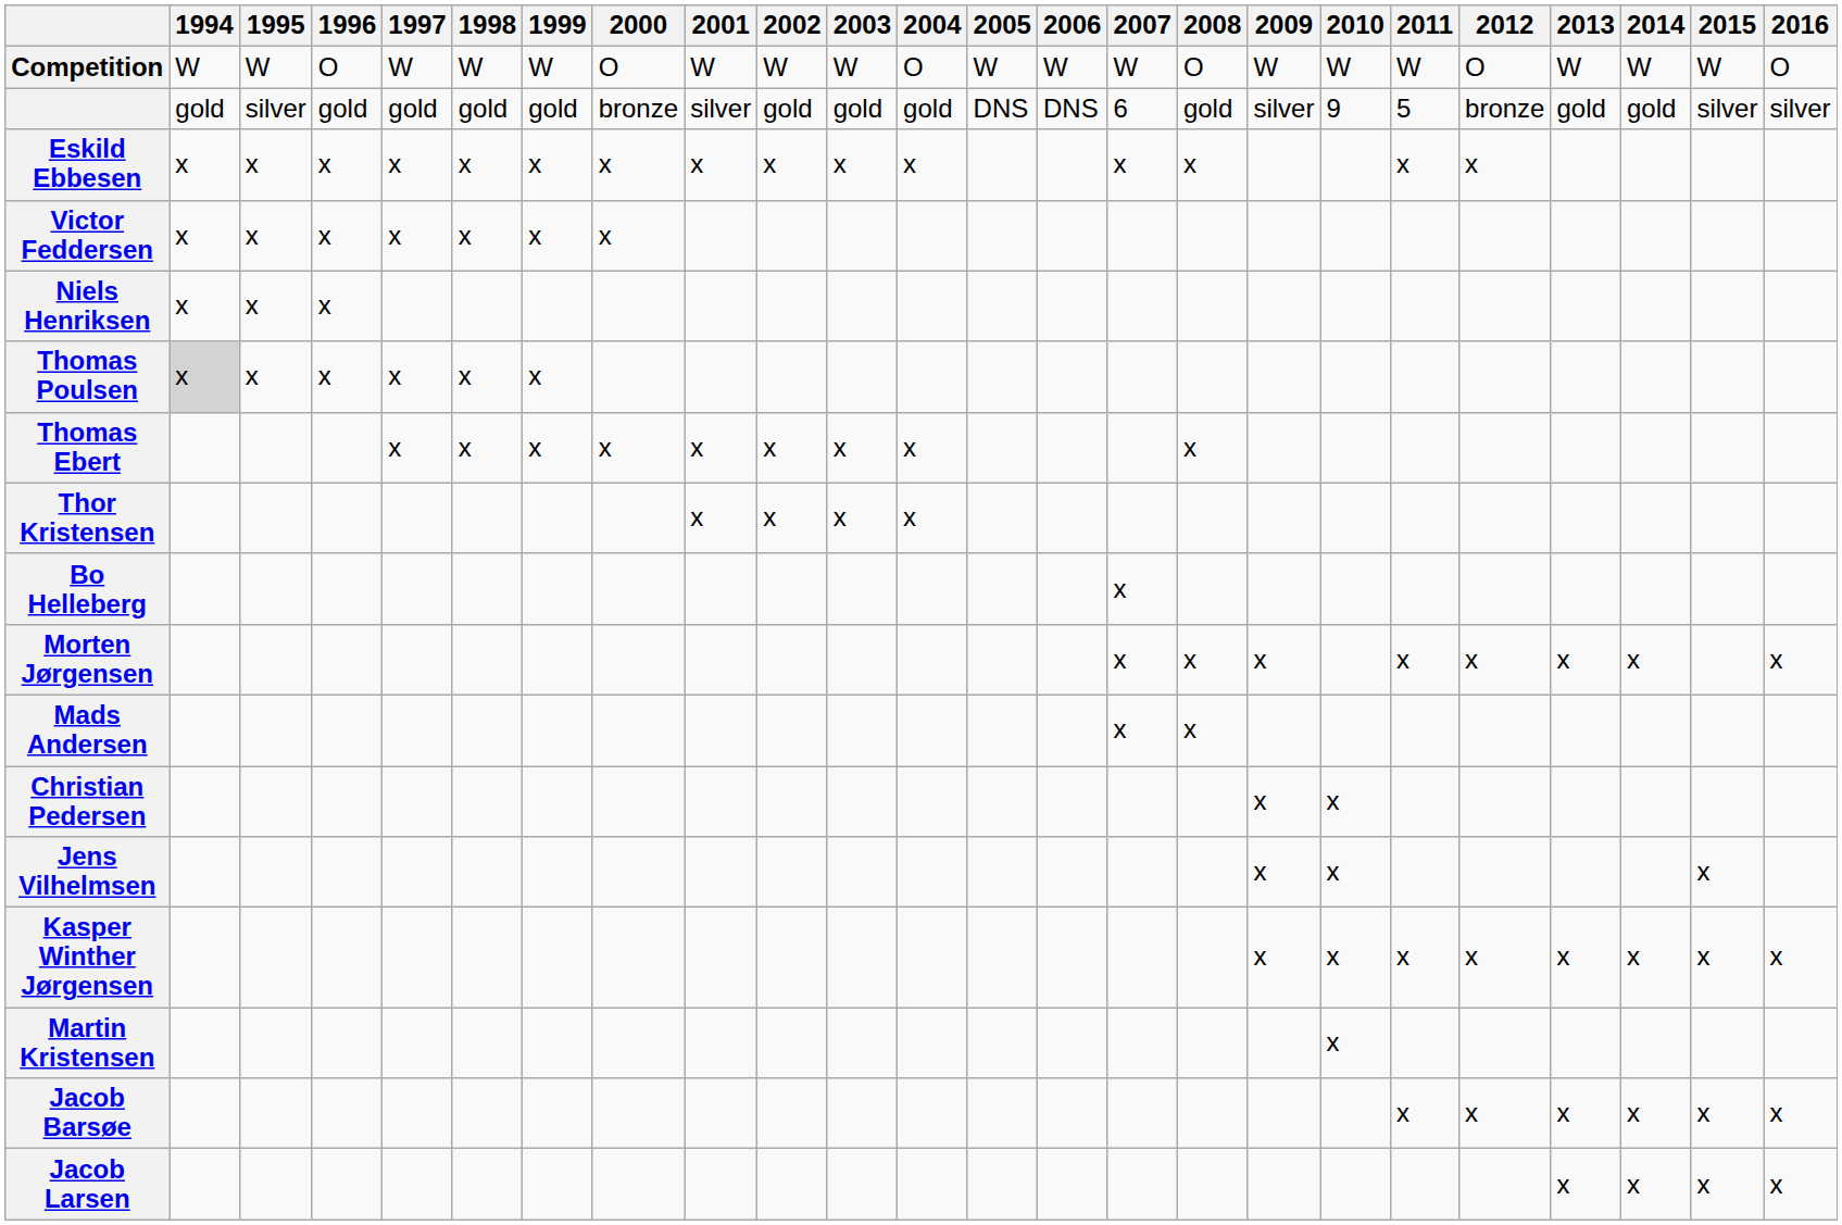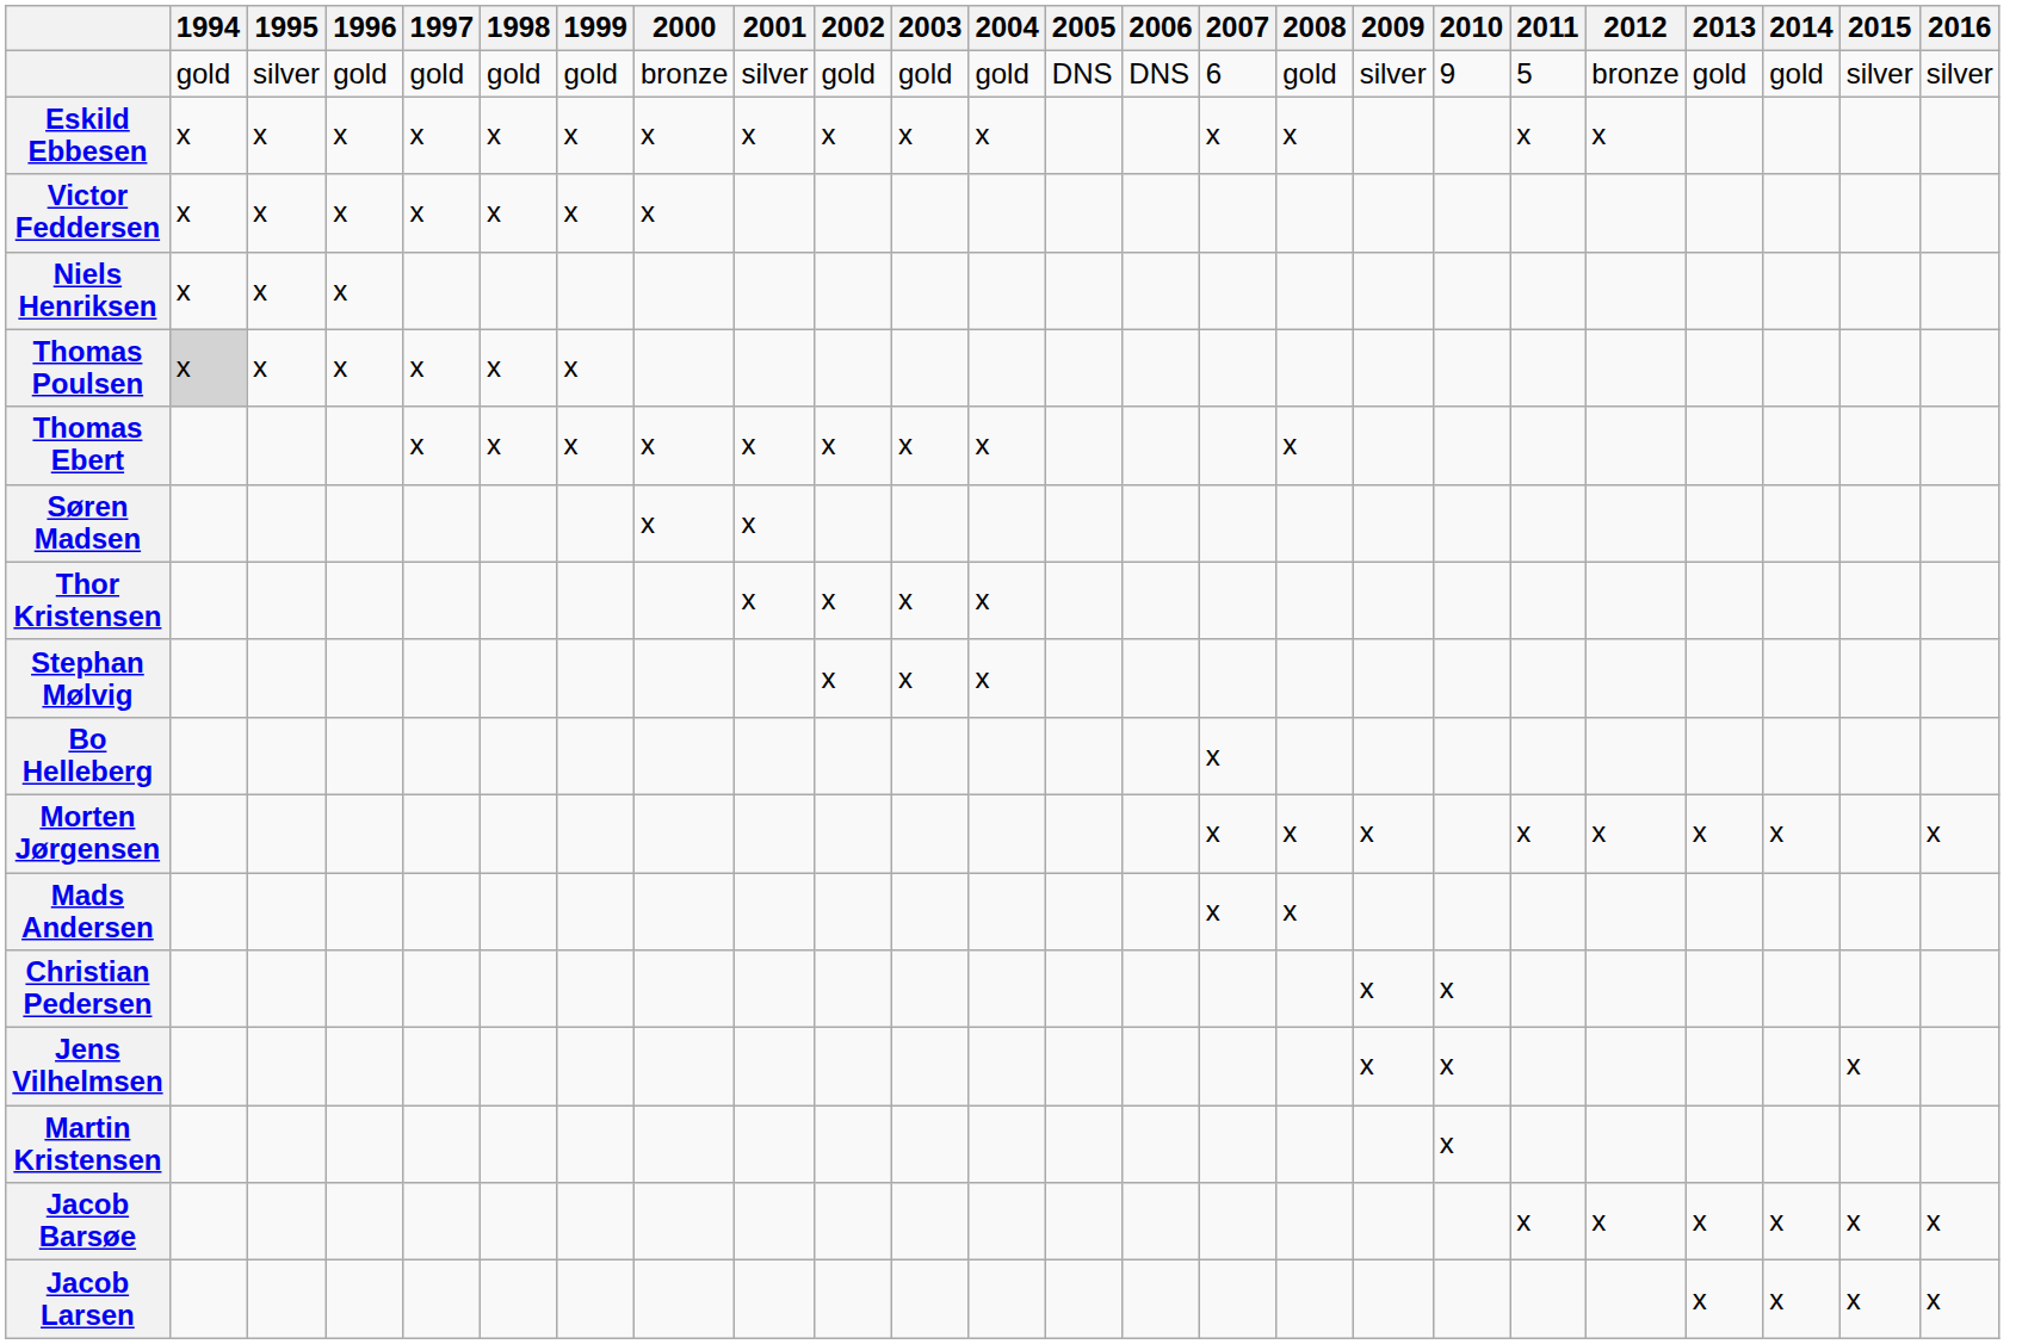- row: Competition | W | W | O | W | W | W | O | W | W | W | O | W | W | W | O | W | W | W | O | W | W | W | O
+ row: Søren Madsen | x | x
+ row: Stephan Mølvig | x | x | x
- row: Kasper Winther Jørgensen | x | x | x | x | x | x | x | x
